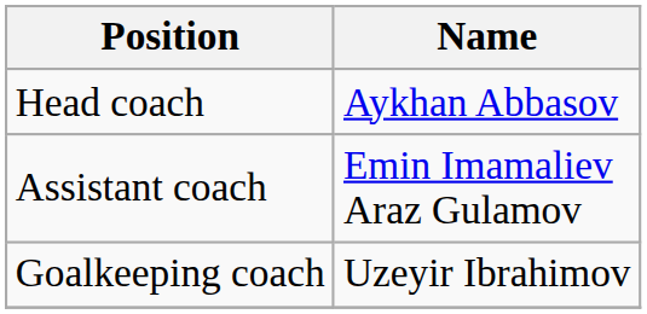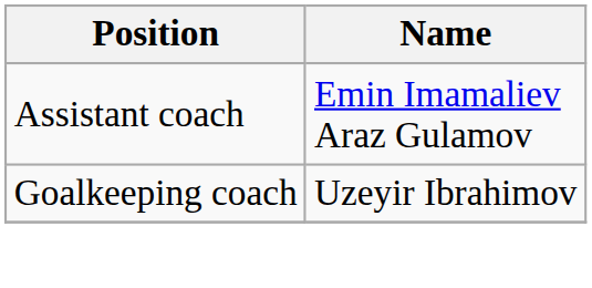- row: Head coach | Aykhan Abbasov
